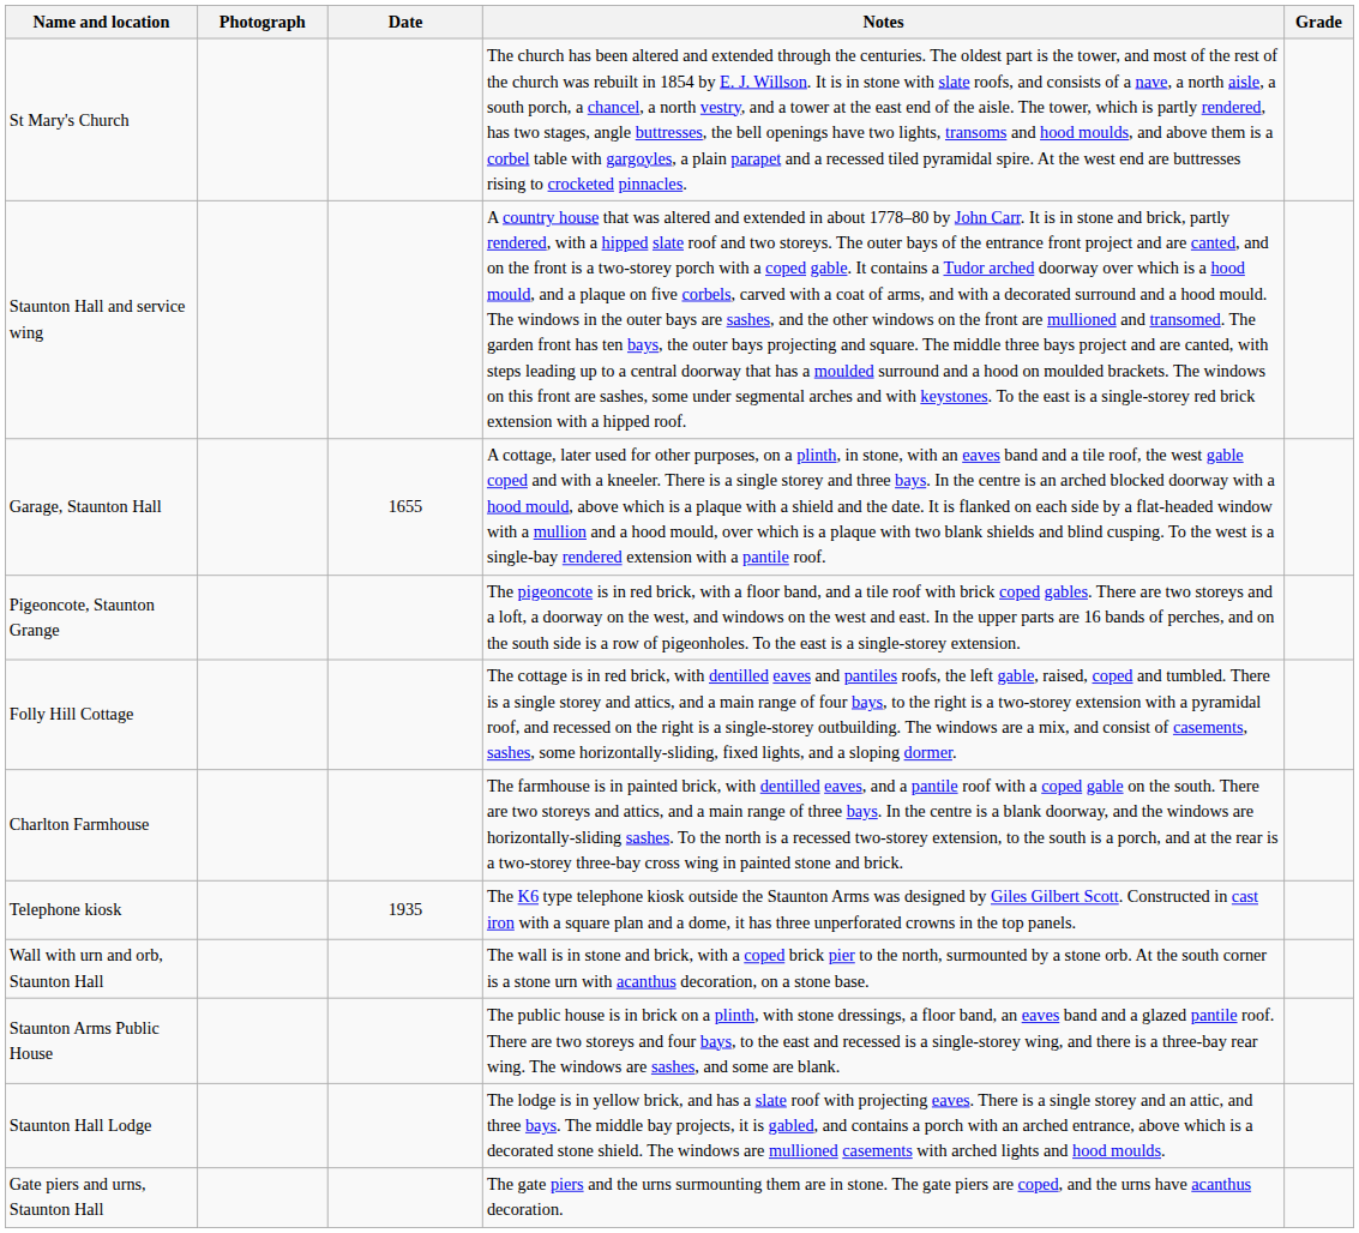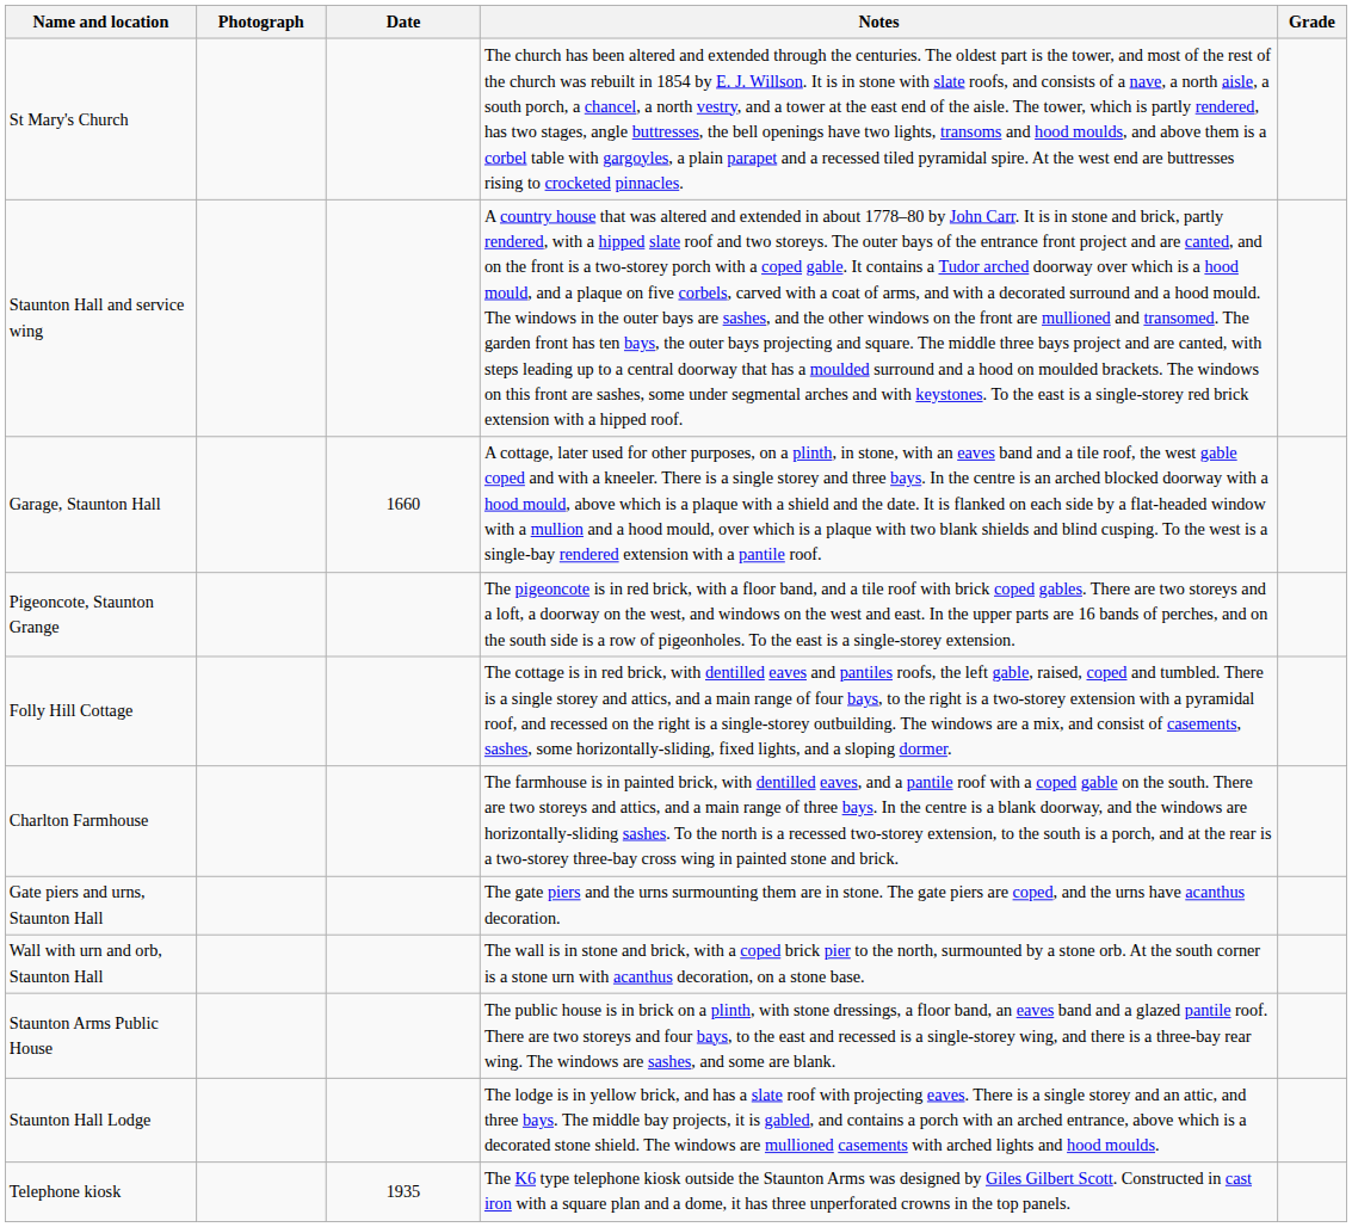Garage, Staunton Hall | Date: 1655 -> 1660
rows swapped: Gate piers and urns, Staunton Hall <-> Telephone kiosk
